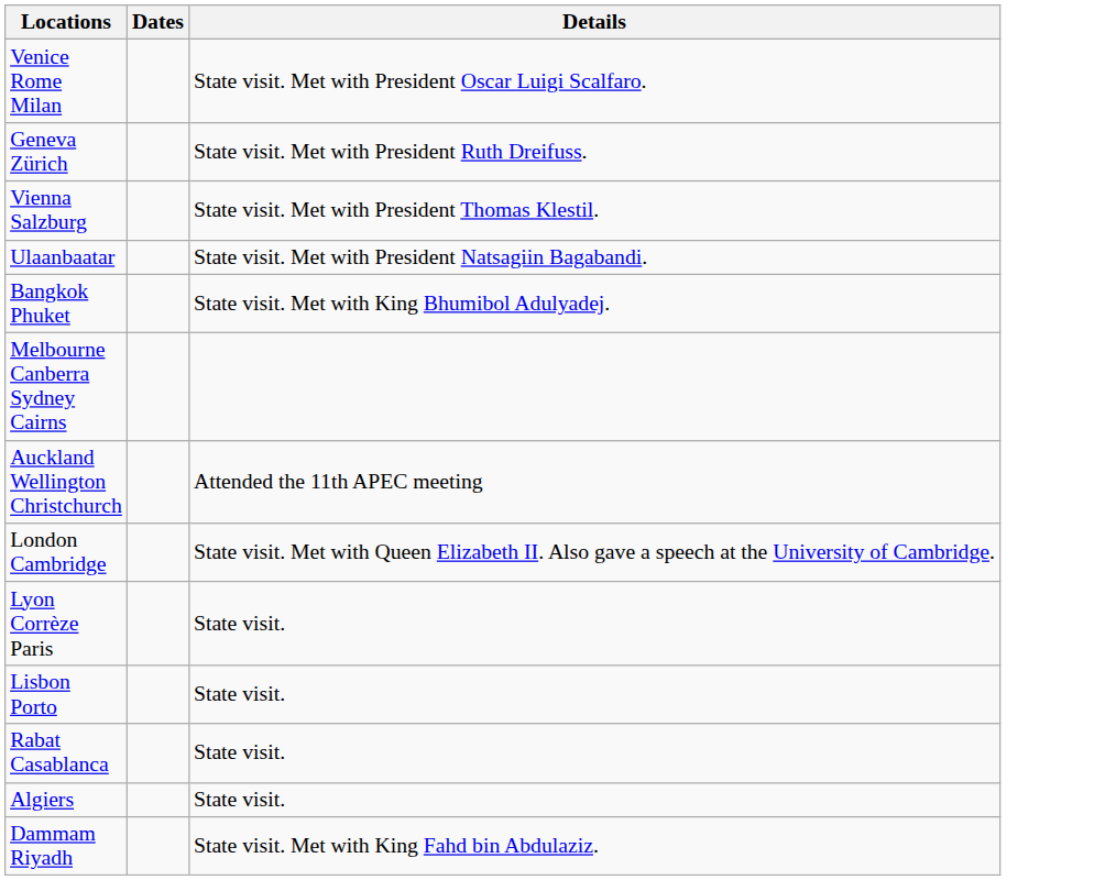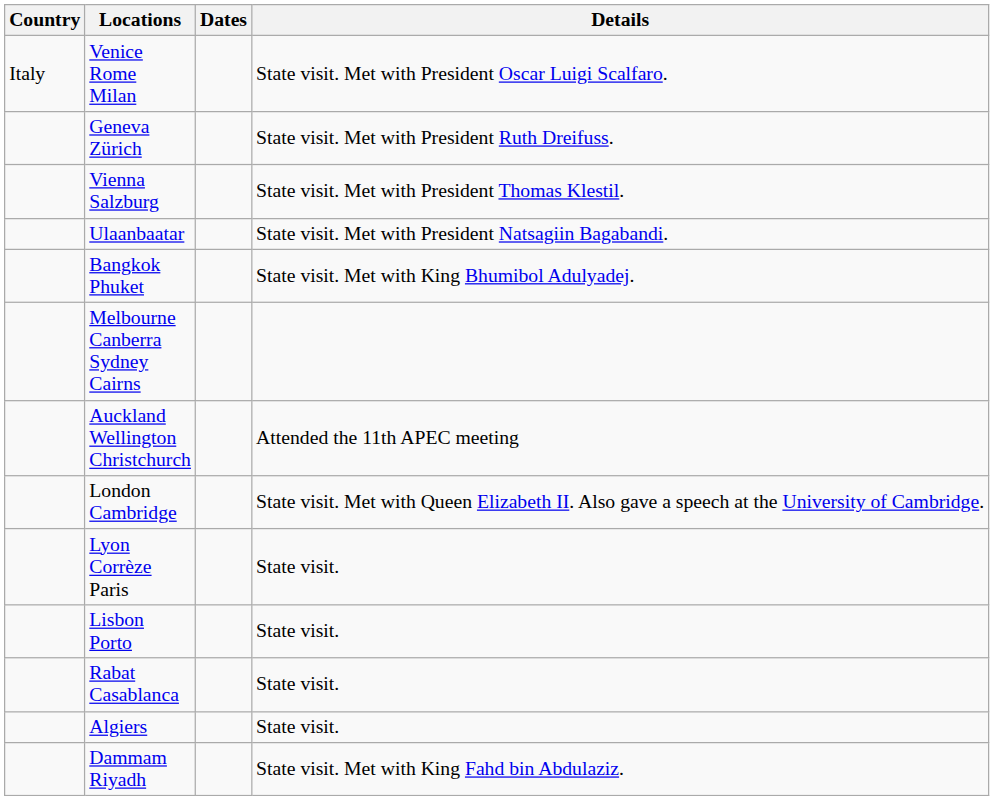+ column: Country | Italy
